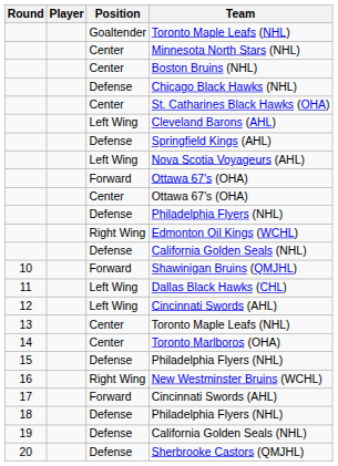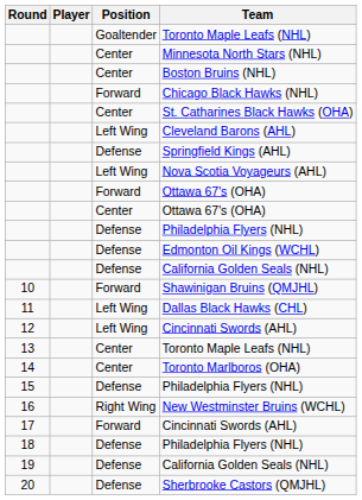Chicago Black Hawks (NHL) | Position: Defense -> Forward
Edmonton Oil Kings (WCHL) | Position: Right Wing -> Defense
